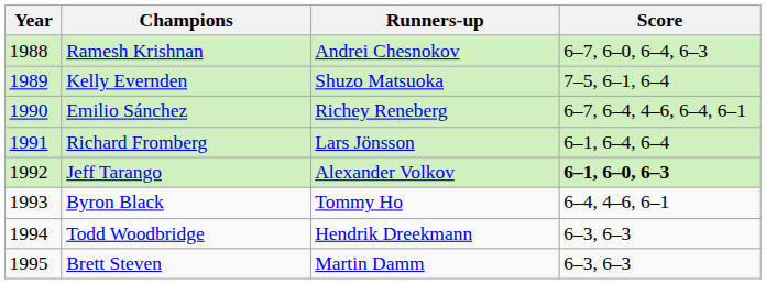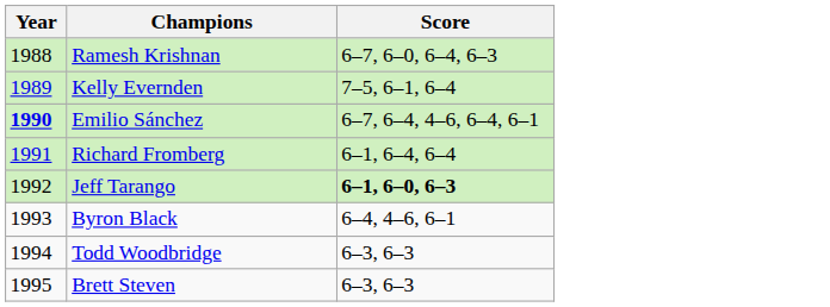- column: Runners-up | Andrei Chesnokov | Shuzo Matsuoka | Richey Reneberg | Lars Jönsson | Alexander Volkov | Tommy Ho | Hendrik Dreekmann | Martin Damm
Emilio Sánchez | Year: normal -> bold
